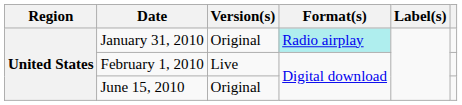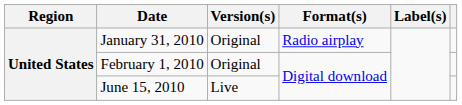January 31, 2010 | Format(s): paleturquoise background -> no background
February 1, 2010 | Version(s): Live -> Original
June 15, 2010 | Version(s): Original -> Live
